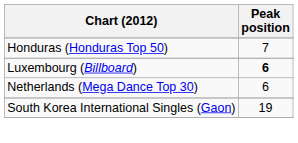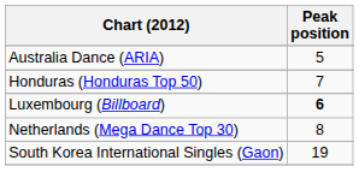+ row: Australia Dance (ARIA) | 5
Netherlands (Mega Dance Top 30) | Peak position: 6 -> 8
